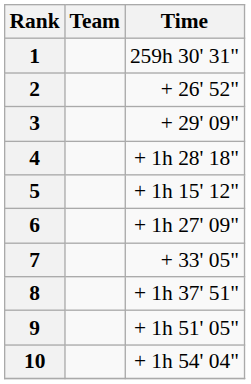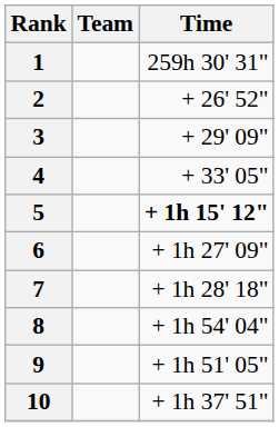4 | Time: + 1h 28' 18" -> + 33' 05"
5 | Time: normal -> bold
7 | Time: + 33' 05" -> + 1h 28' 18"
8 | Time: + 1h 37' 51" -> + 1h 54' 04"
10 | Time: + 1h 54' 04" -> + 1h 37' 51"
